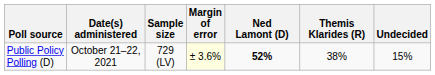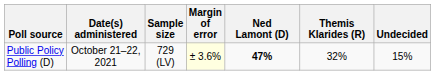Public Policy Polling (D) | Ned Lamont (D): 52% -> 47%
Public Policy Polling (D) | Themis Klarides (R): 38% -> 32%
